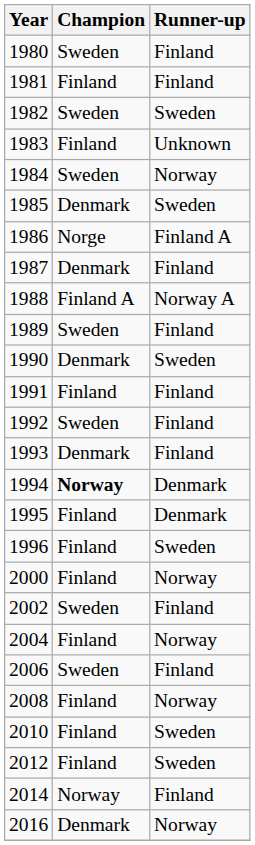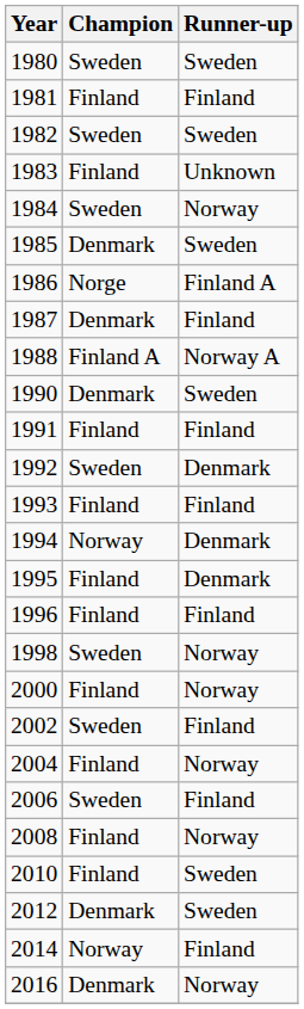1980 | Runner-up: Finland -> Sweden
- row: 1989 | Sweden | Finland
1992 | Runner-up: Finland -> Denmark
1993 | Champion: Denmark -> Finland
1994 | Champion: bold -> normal
1996 | Runner-up: Sweden -> Finland
+ row: 1998 | Sweden | Norway
2012 | Champion: Finland -> Denmark
